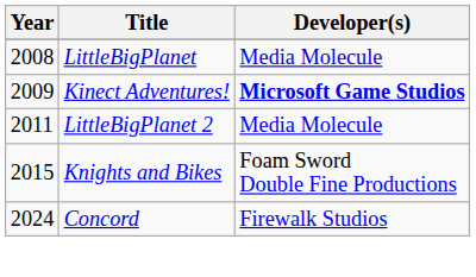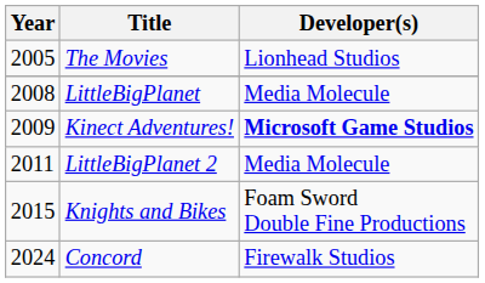+ row: 2005 | The Movies | Lionhead Studios
